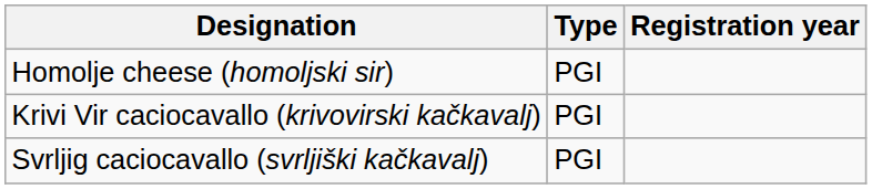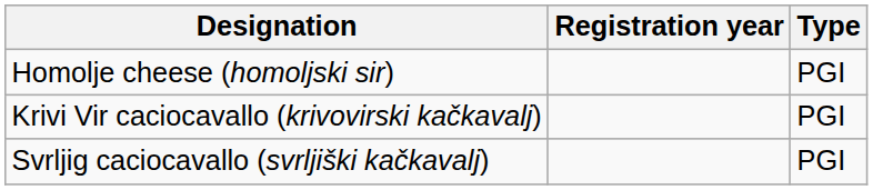columns swapped: Type <-> Registration year
